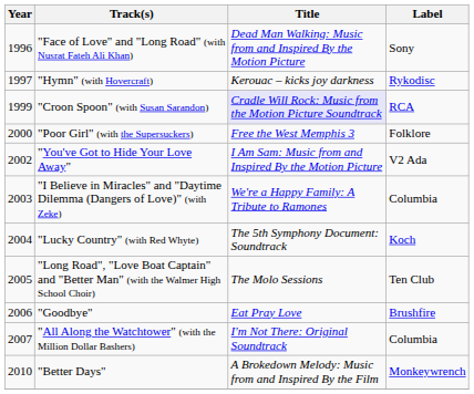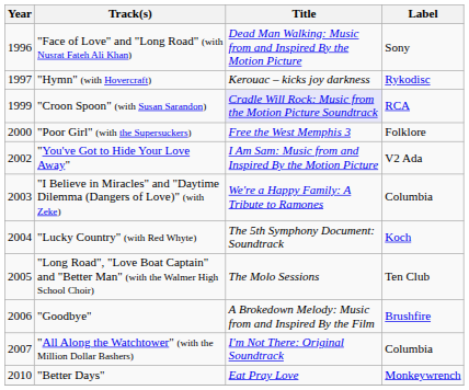"Goodbye" | Title: Eat Pray Love -> A Brokedown Melody: Music from and Inspired By the Film
"Better Days" | Title: A Brokedown Melody: Music from and Inspired By the Film -> Eat Pray Love
